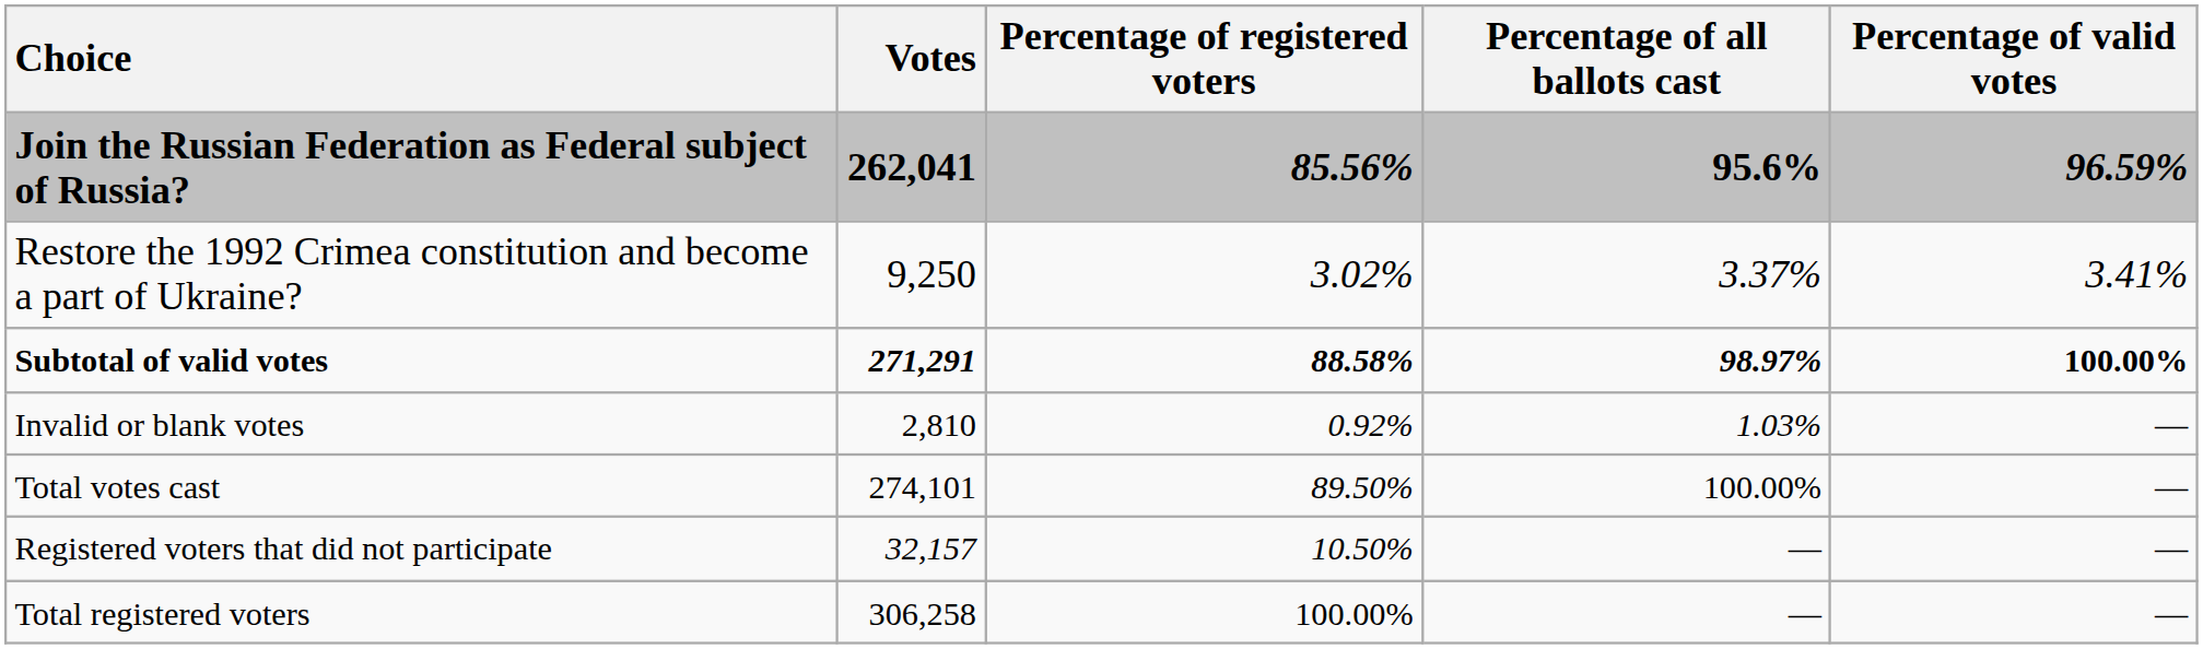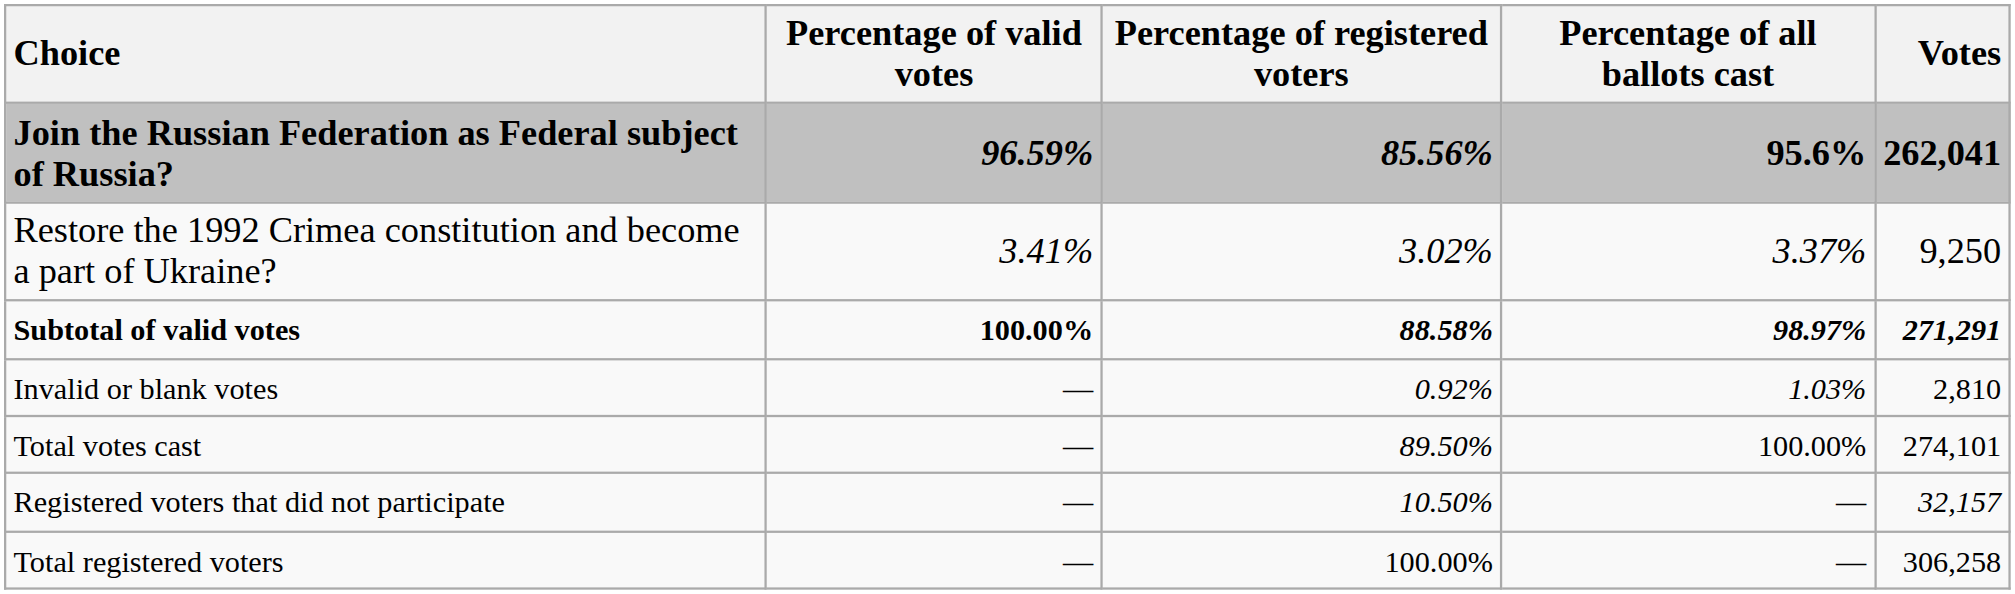columns swapped: Votes <-> Percentage of valid votes
